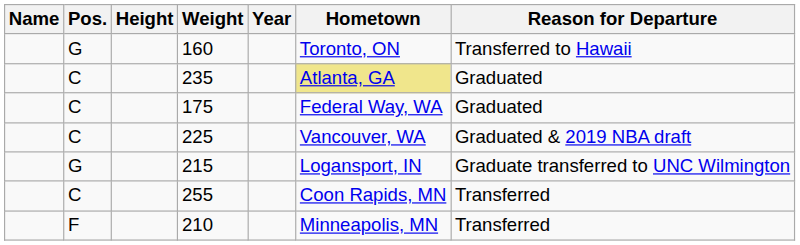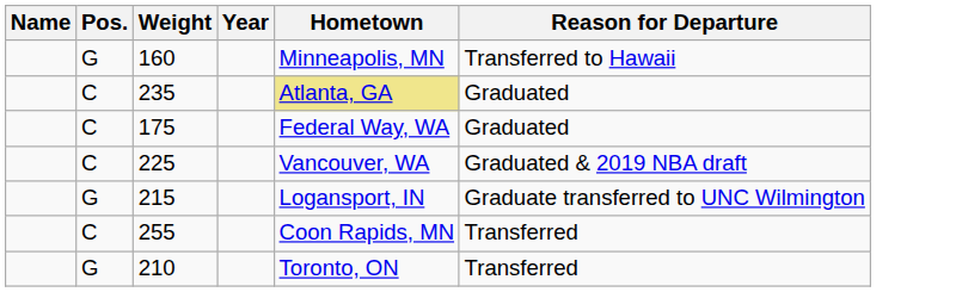- column: Height
160 | Hometown: Toronto, ON -> Minneapolis, MN
210 | Pos.: F -> G
210 | Hometown: Minneapolis, MN -> Toronto, ON
